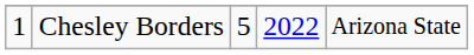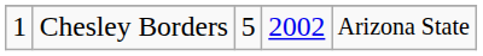Chesley Borders | column 4: 2022 -> 2002
